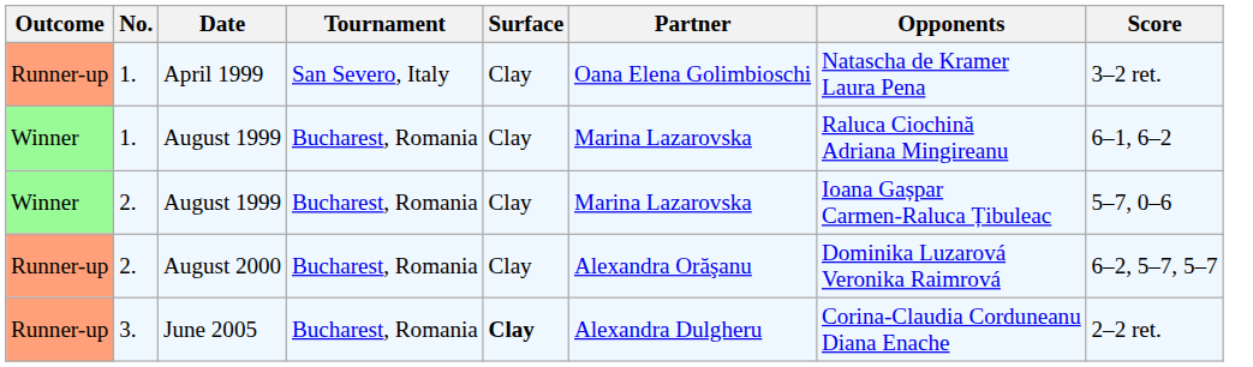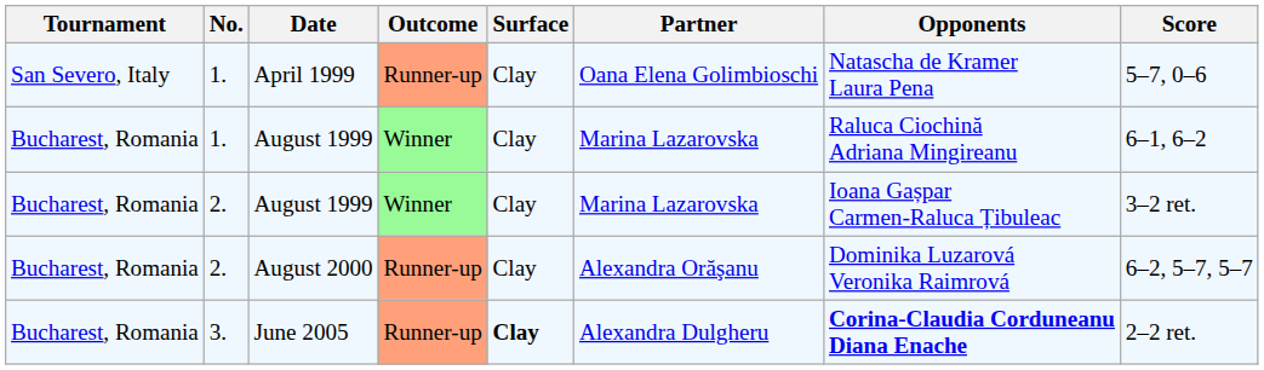columns swapped: Outcome <-> Tournament
April 1999 | Score: 3–2 ret. -> 5–7, 0–6
2. / August 1999 | Score: 5–7, 0–6 -> 3–2 ret.
June 2005 | Opponents: normal -> bold
